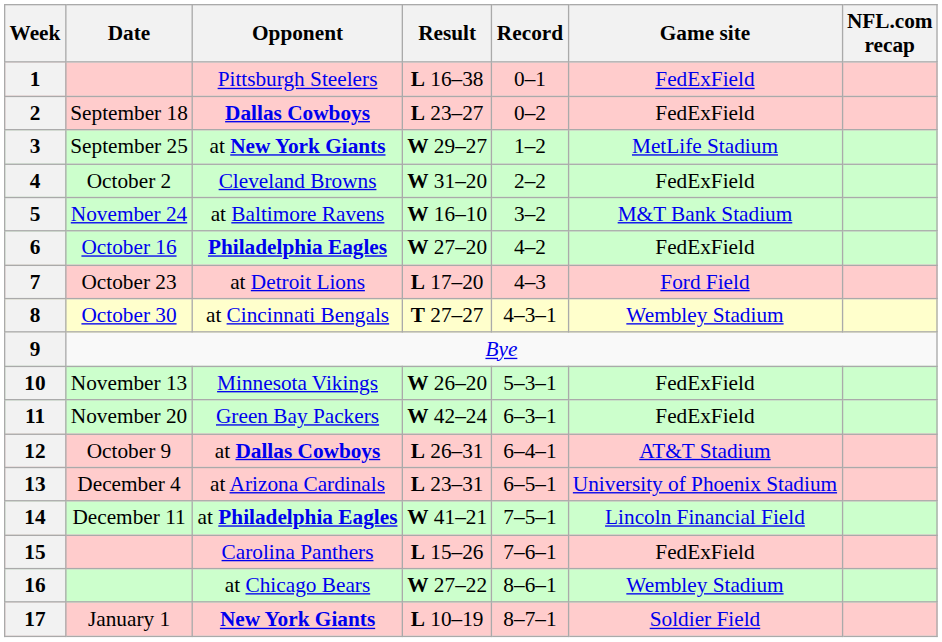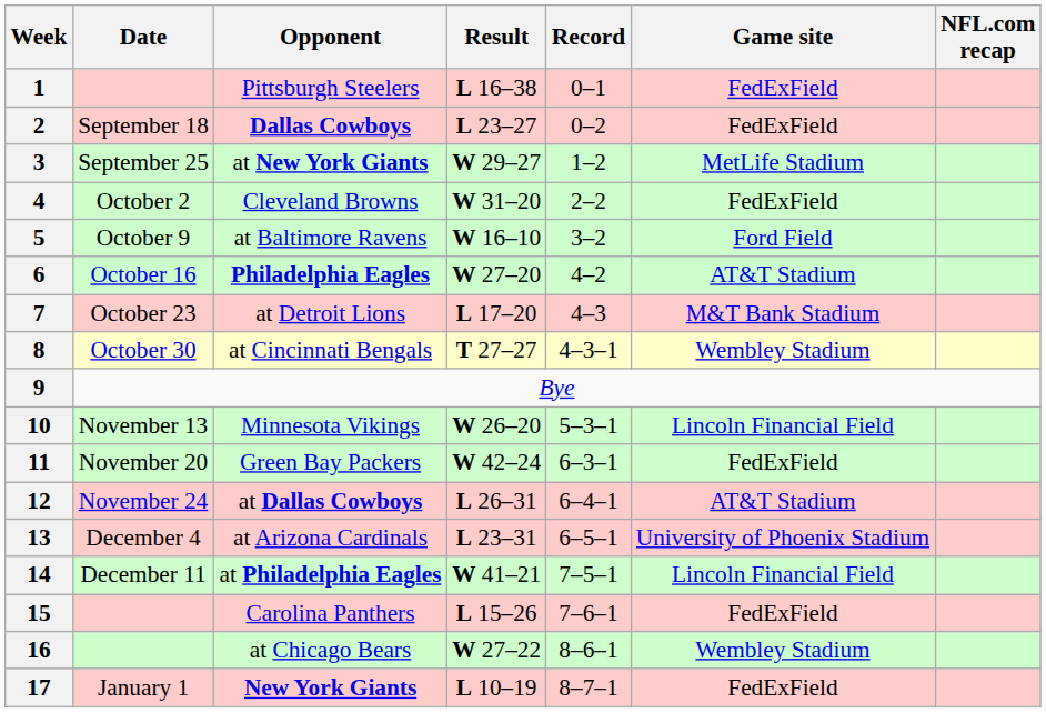5 | Date: November 24 -> October 9
5 | Game site: M&T Bank Stadium -> Ford Field
6 | Game site: FedExField -> AT&T Stadium
7 | Game site: Ford Field -> M&T Bank Stadium
10 | Game site: FedExField -> Lincoln Financial Field
12 | Date: October 9 -> November 24
17 | Game site: Soldier Field -> FedExField
